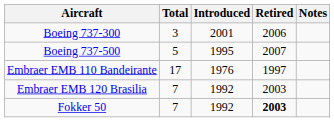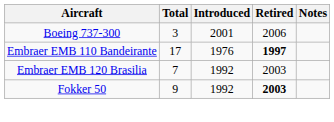- row: Boeing 737-500 | 5 | 1995 | 2007
Embraer EMB 110 Bandeirante | Retired: normal -> bold
Fokker 50 | Total: 7 -> 9
